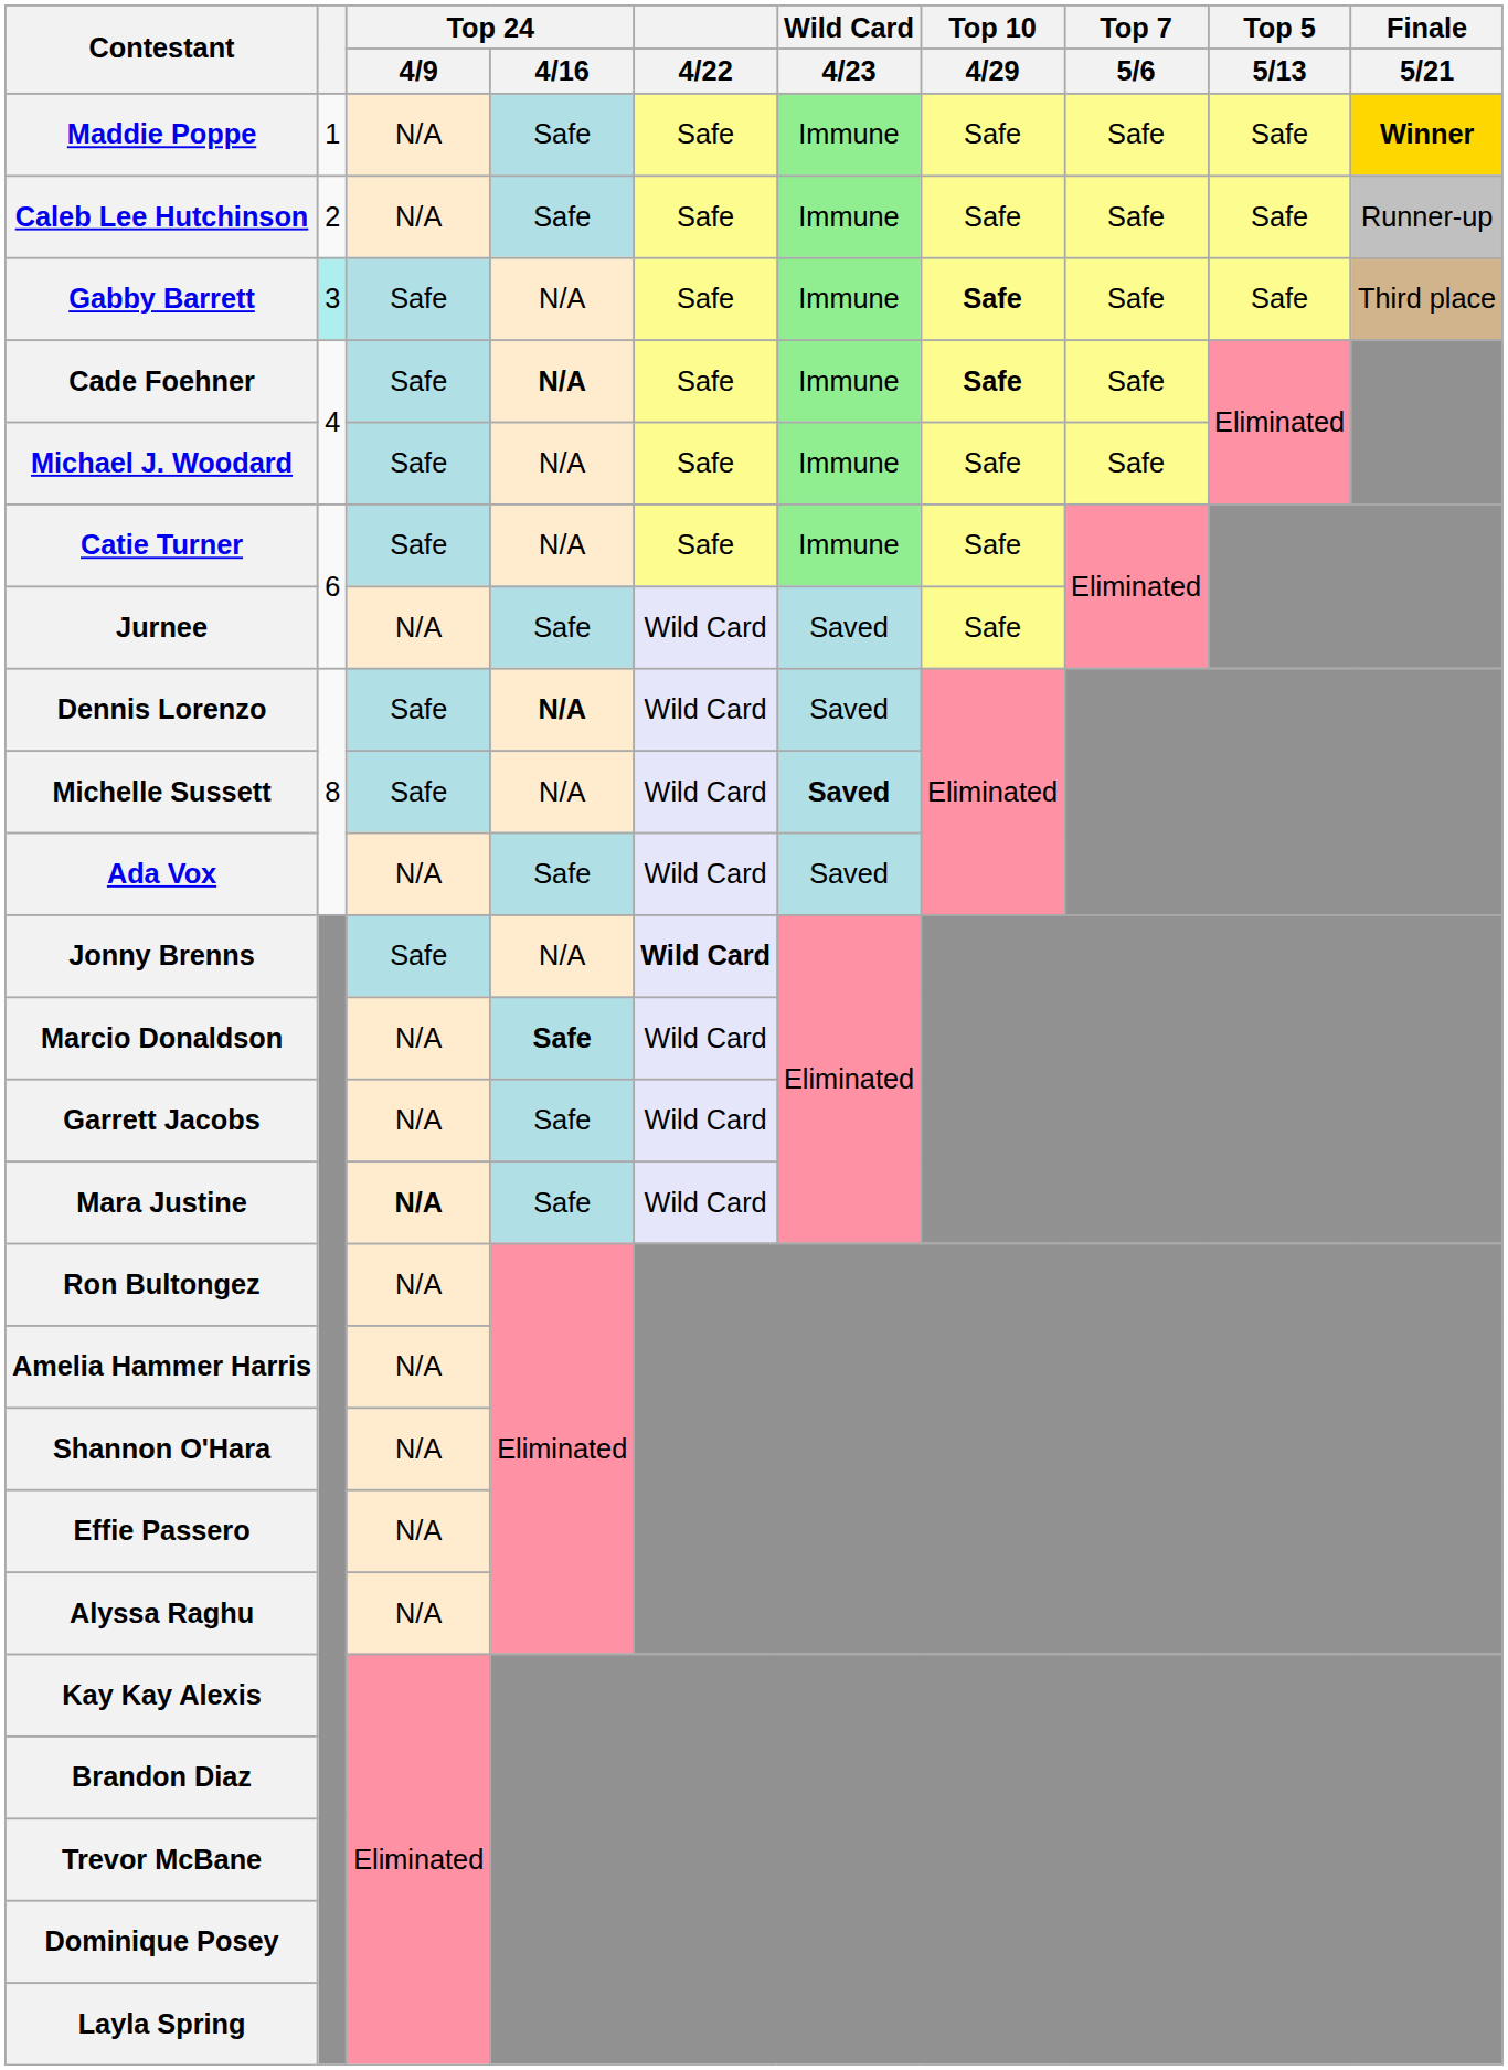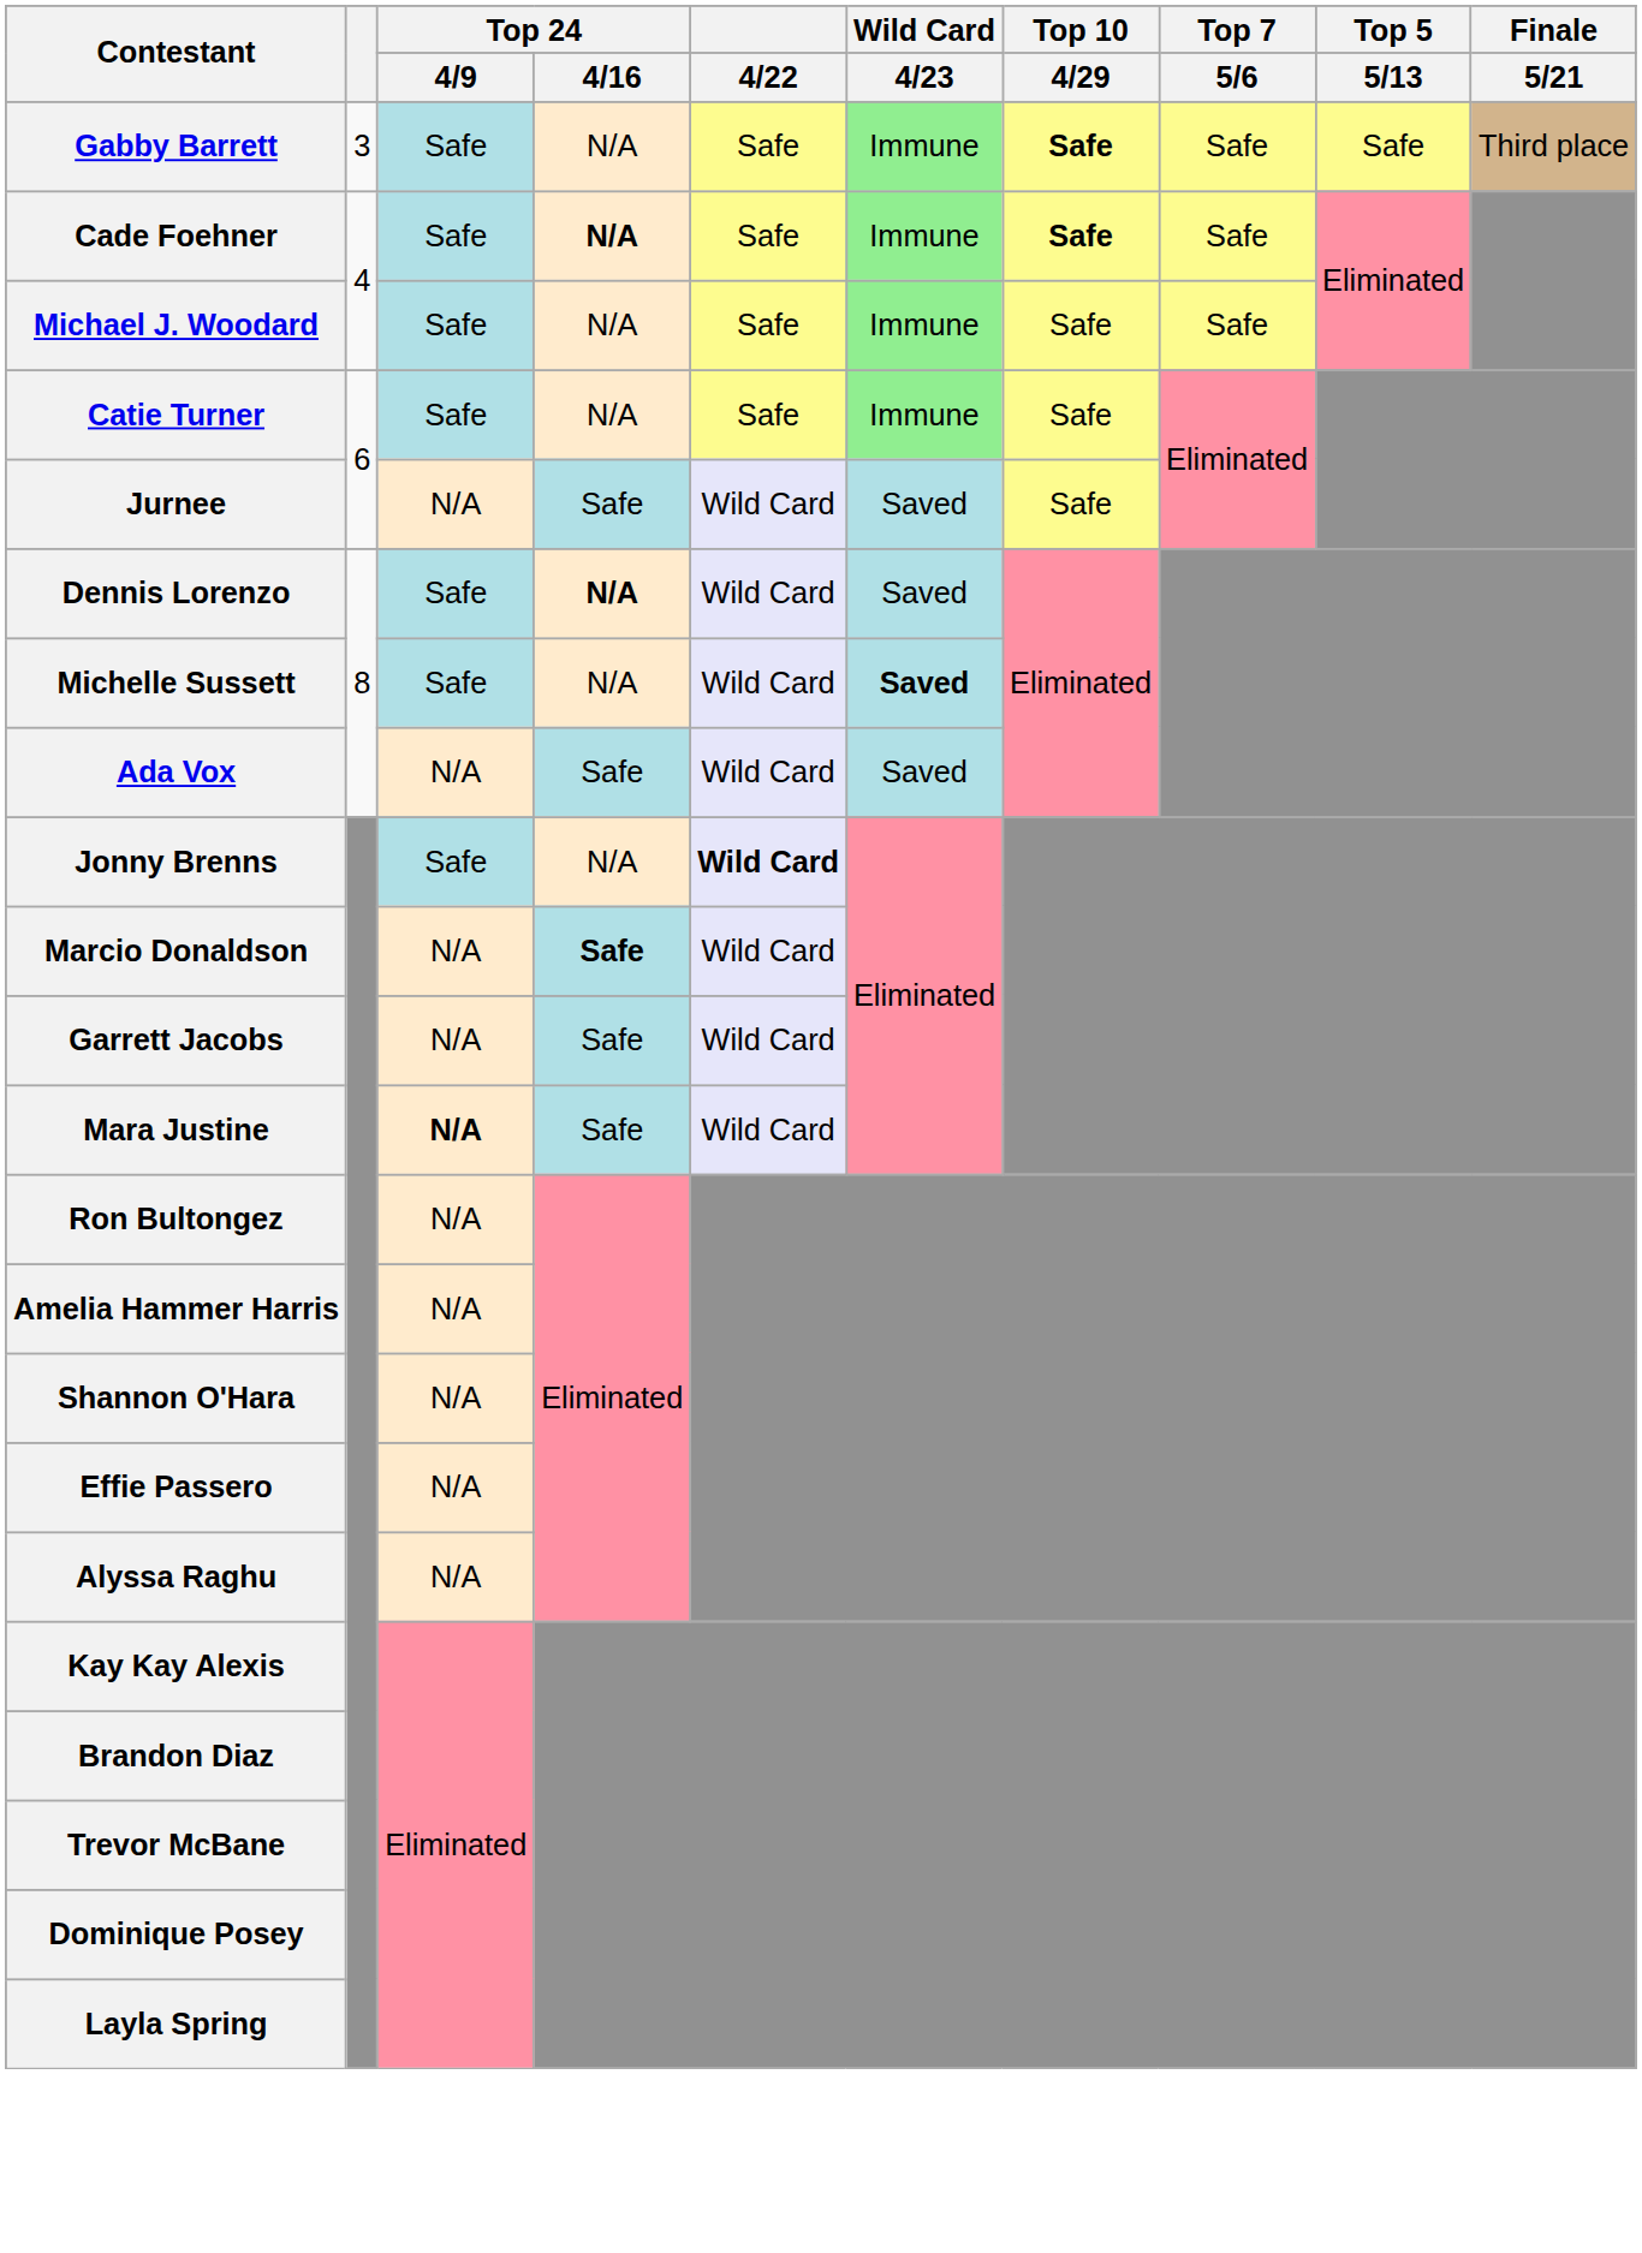- row: Maddie Poppe | 1 | N/A | Safe | Safe | Immune | Safe | Safe | Safe | Winner
- row: Caleb Lee Hutchinson | 2 | N/A | Safe | Safe | Immune | Safe | Safe | Safe | Runner-up
Gabby Barrett | column 2: paleturquoise background -> no background
